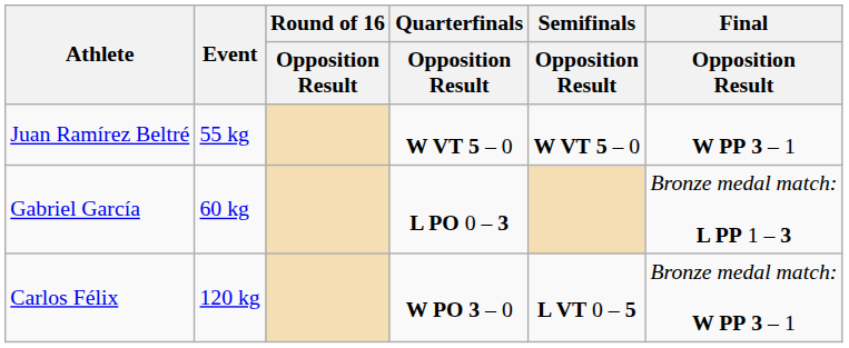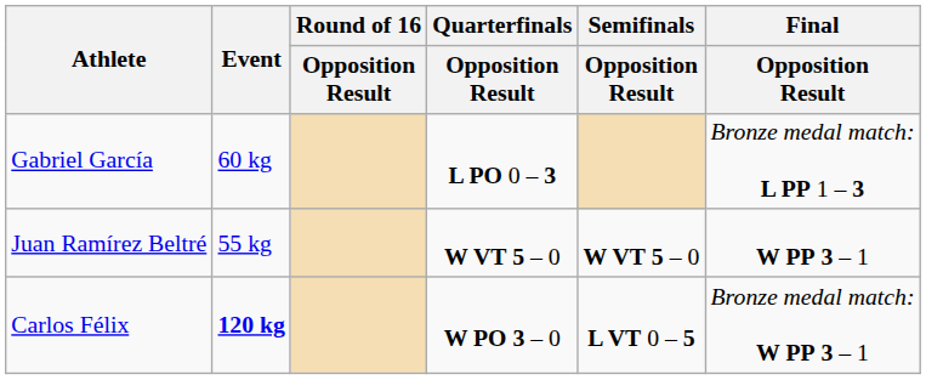rows swapped: Juan Ramírez Beltré <-> Gabriel García
Carlos Félix | Event: normal -> bold
